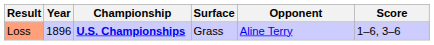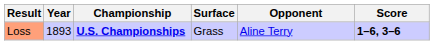Loss | Year: 1896 -> 1893
Loss | Score: normal -> bold
